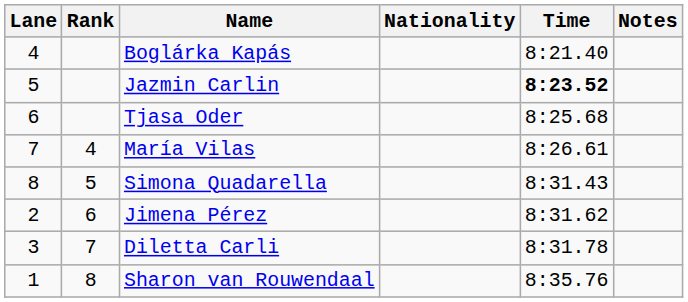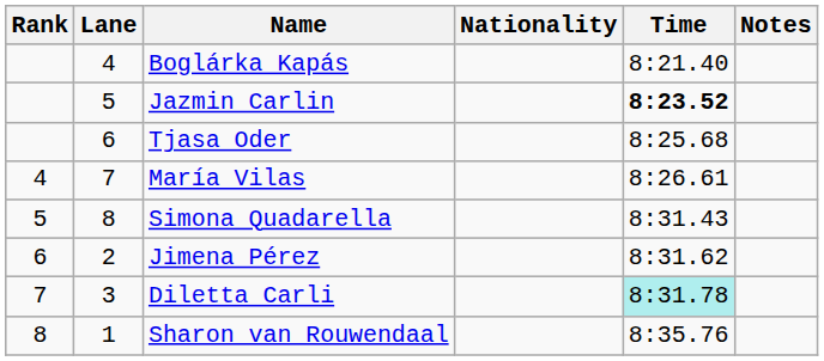columns swapped: Rank <-> Lane
Diletta Carli | Time: no background -> paleturquoise background
